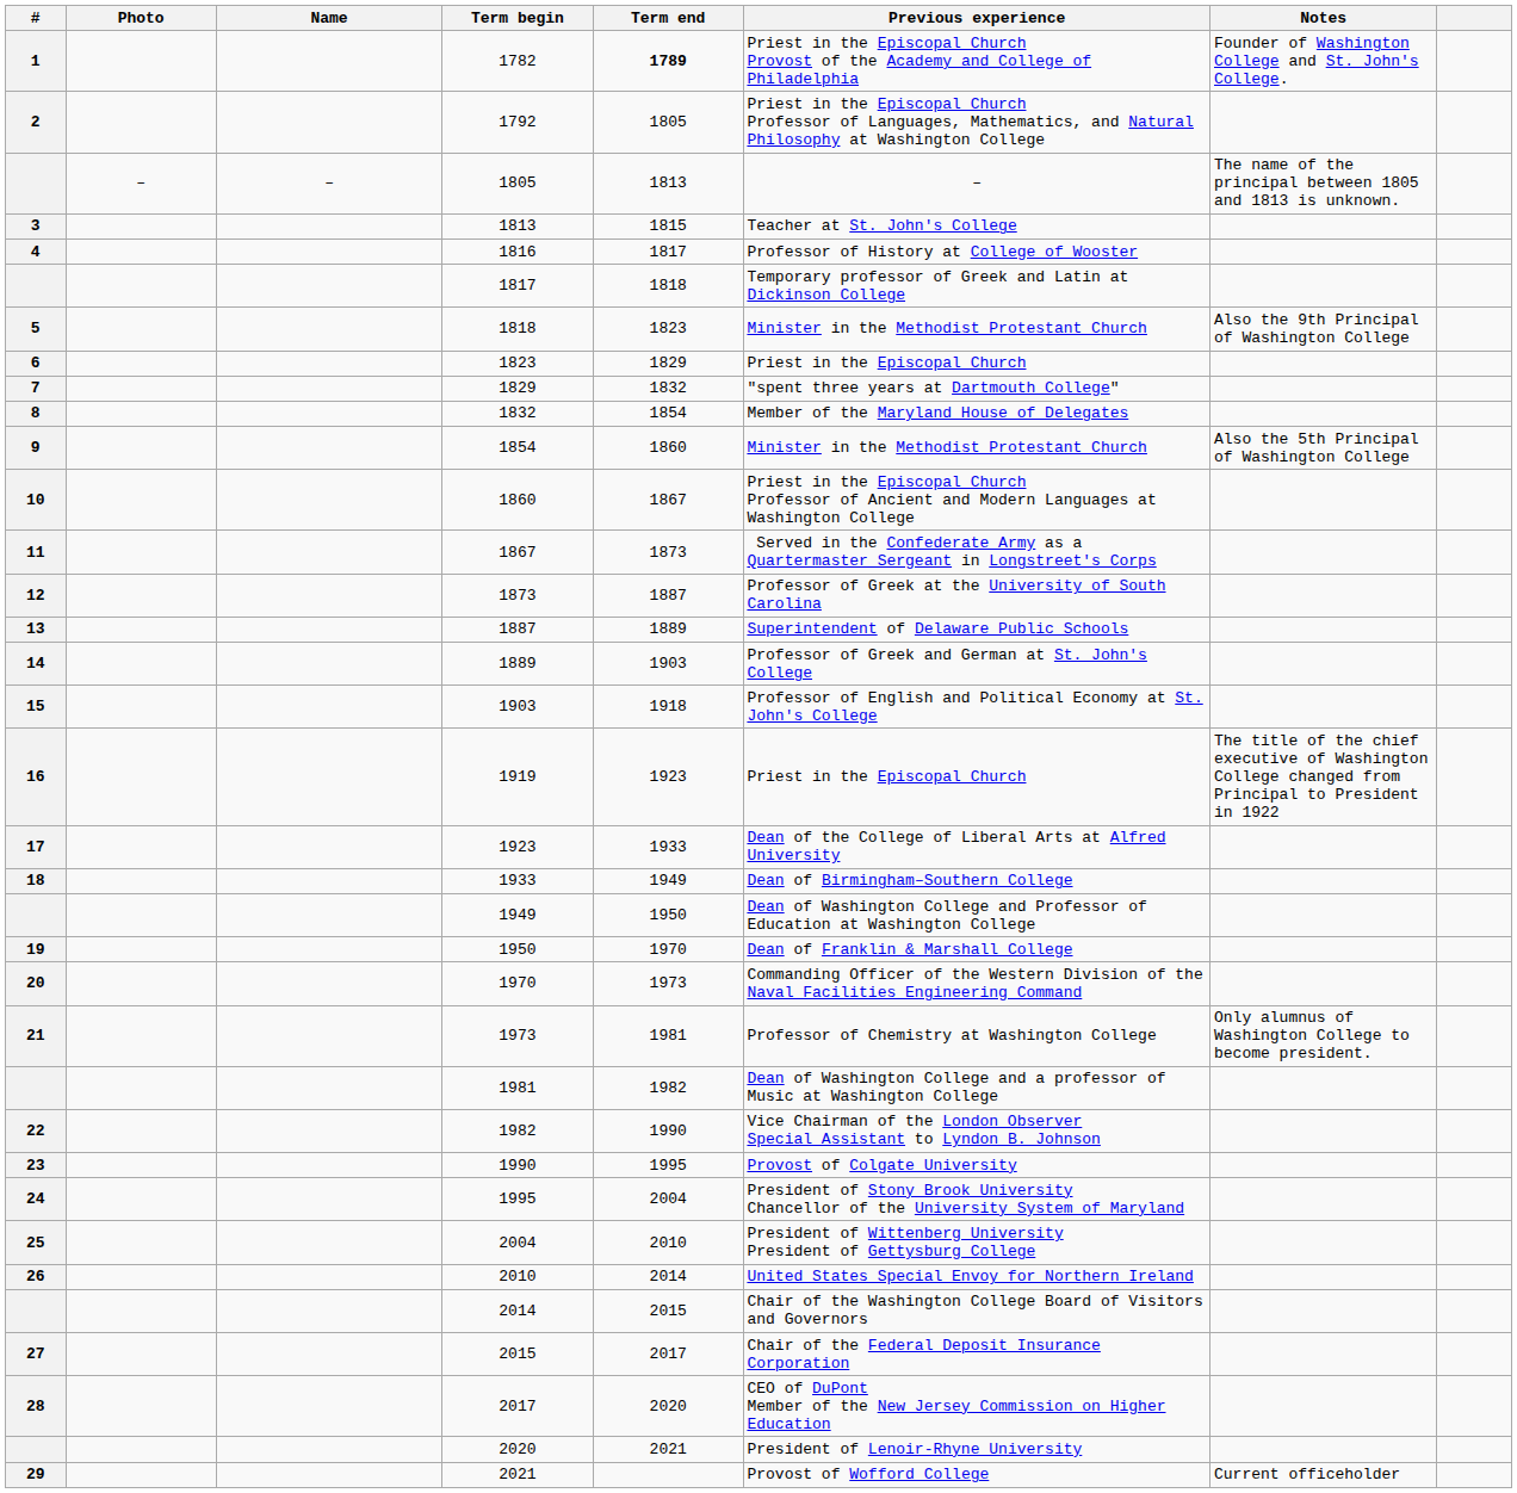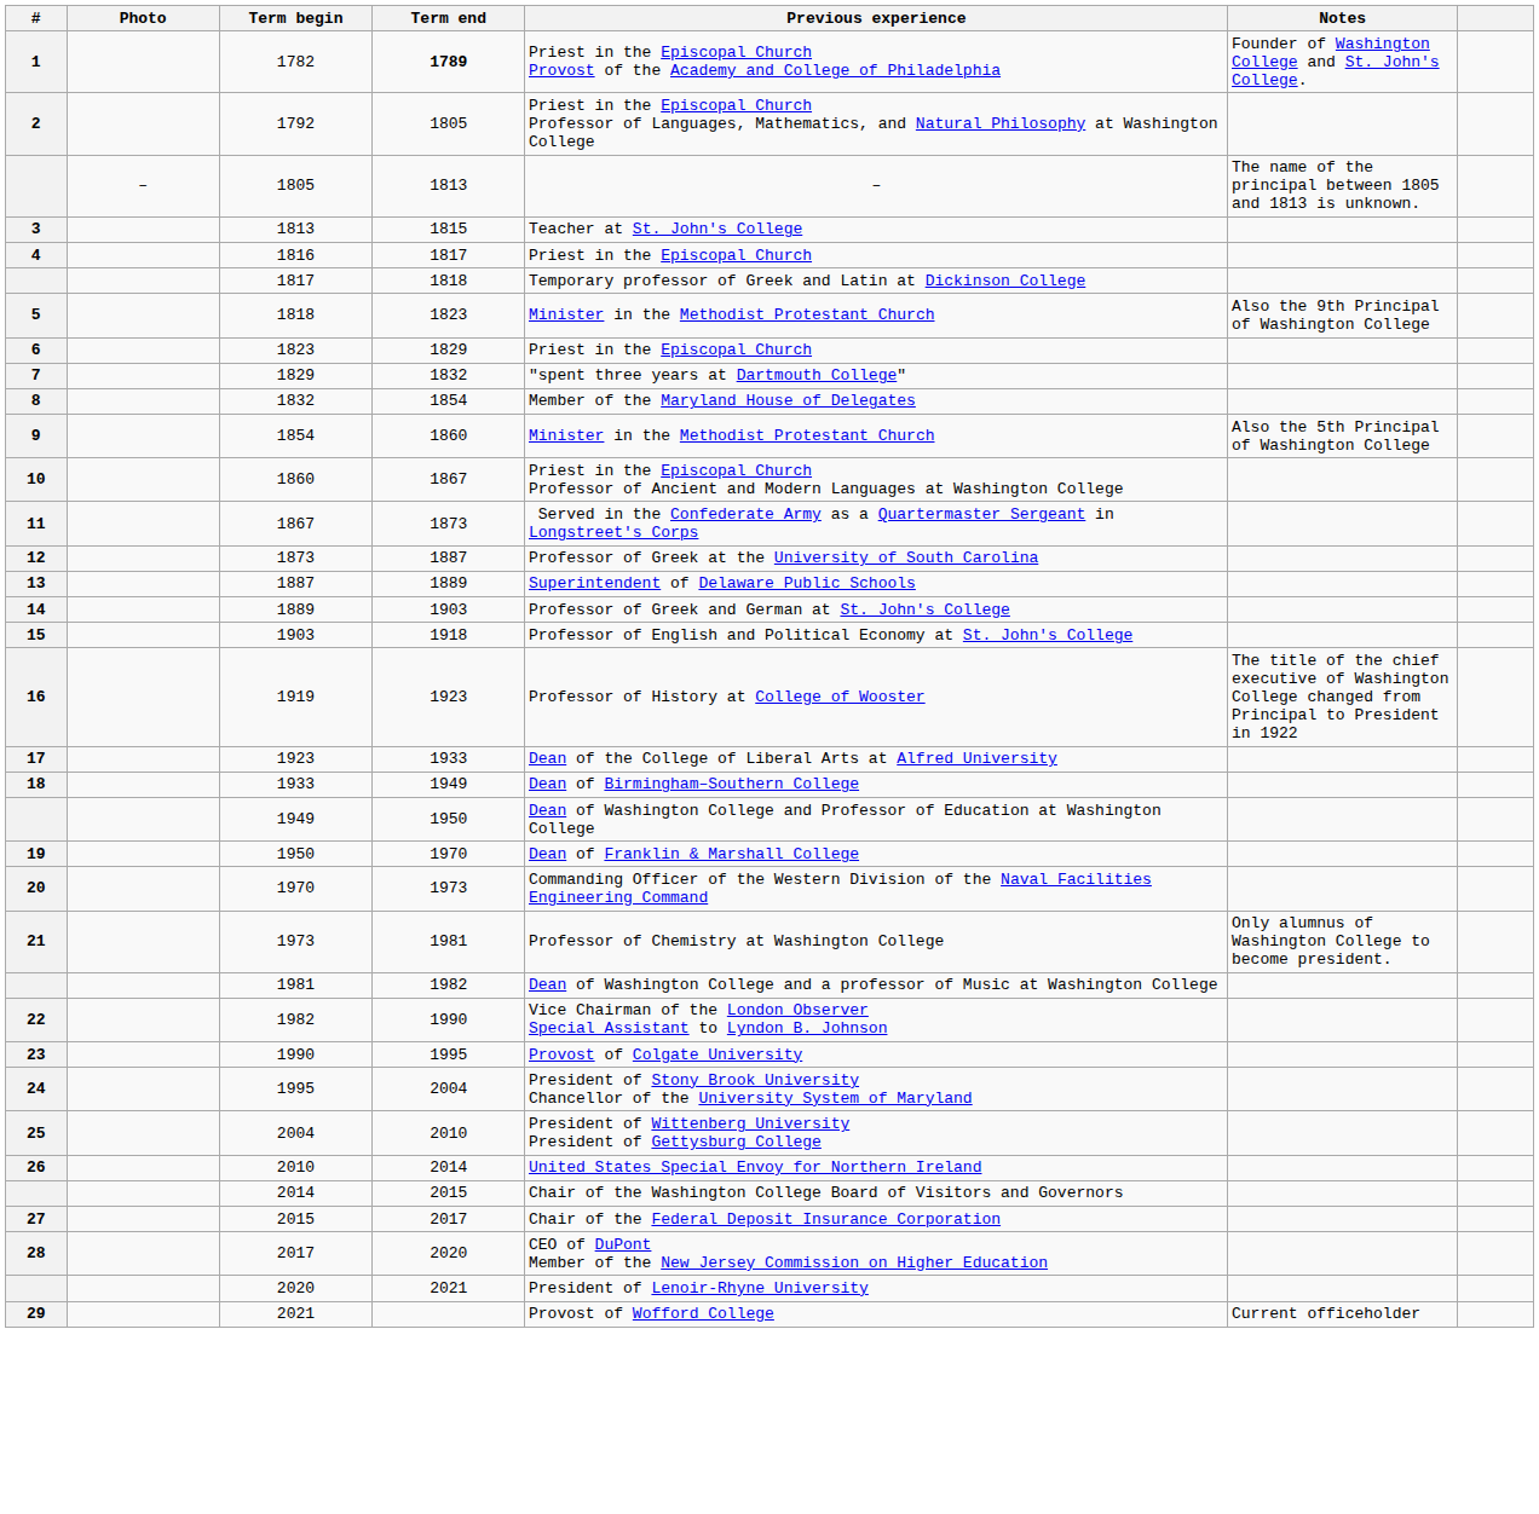- column: Name | –
1816 | Previous experience: Professor of History at College of Wooster -> Priest in the Episcopal Church
1919 | Previous experience: Priest in the Episcopal Church -> Professor of History at College of Wooster
